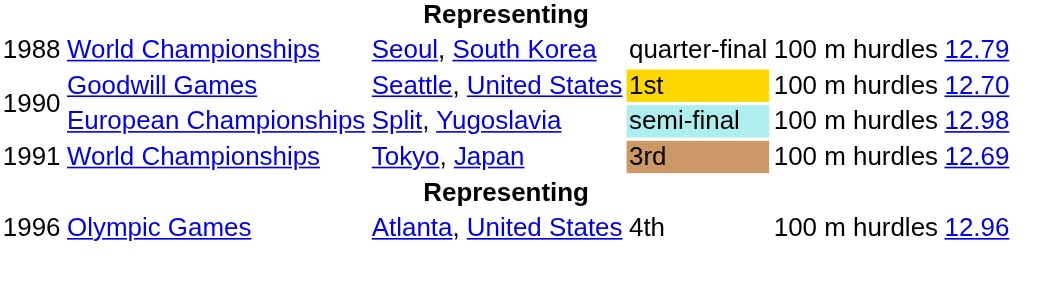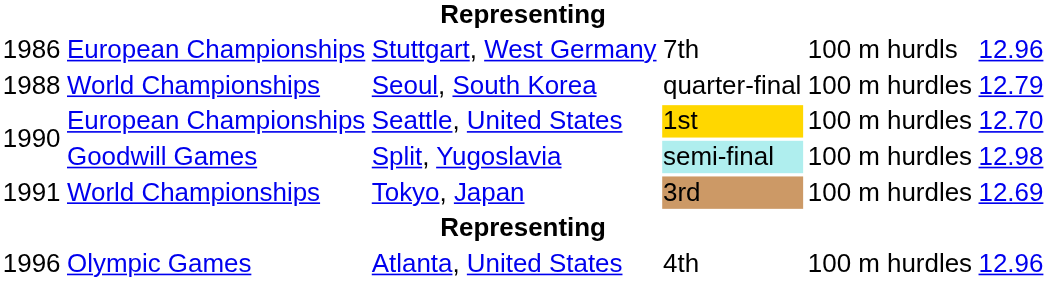+ row: 1986 | European Championships | Stuttgart, West Germany | 7th | 100 m hurdls | 12.96
Seattle, United States | column 2: Goodwill Games -> European Championships
Split, Yugoslavia | column 2: European Championships -> Goodwill Games
